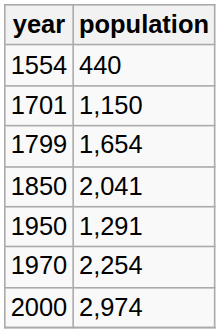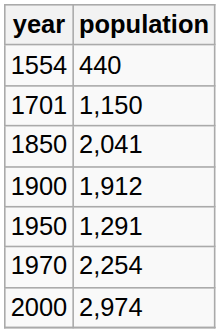- row: 1799 | 1,654
+ row: 1900 | 1,912
